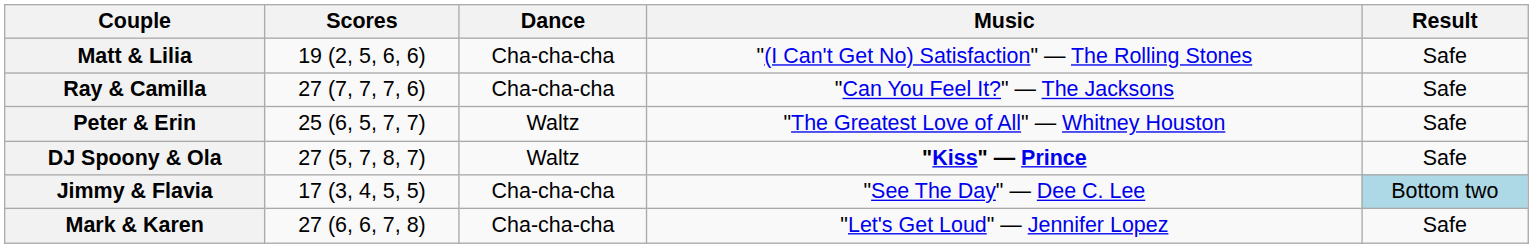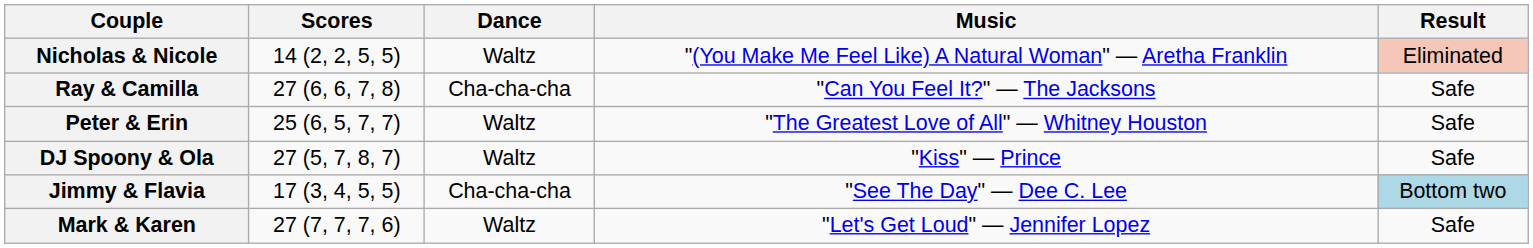- row: Matt & Lilia | 19 (2, 5, 6, 6) | Cha-cha-cha | "(I Can't Get No) Satisfaction" — The Rolling Stones | Safe
+ row: Nicholas & Nicole | 14 (2, 2, 5, 5) | Waltz | "(You Make Me Feel Like) A Natural Woman" — Aretha Franklin | Eliminated
Ray & Camilla | Scores: 27 (7, 7, 7, 6) -> 27 (6, 6, 7, 8)
DJ Spoony & Ola | Music: bold -> normal
Mark & Karen | Scores: 27 (6, 6, 7, 8) -> 27 (7, 7, 7, 6)
Mark & Karen | Dance: Cha-cha-cha -> Waltz
